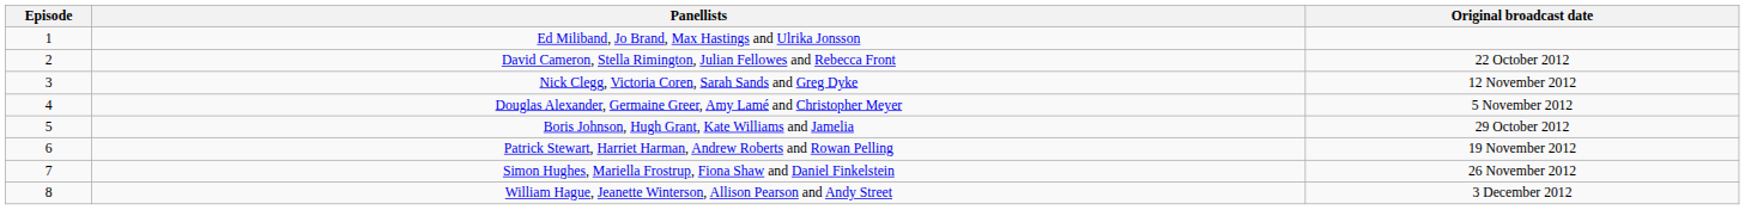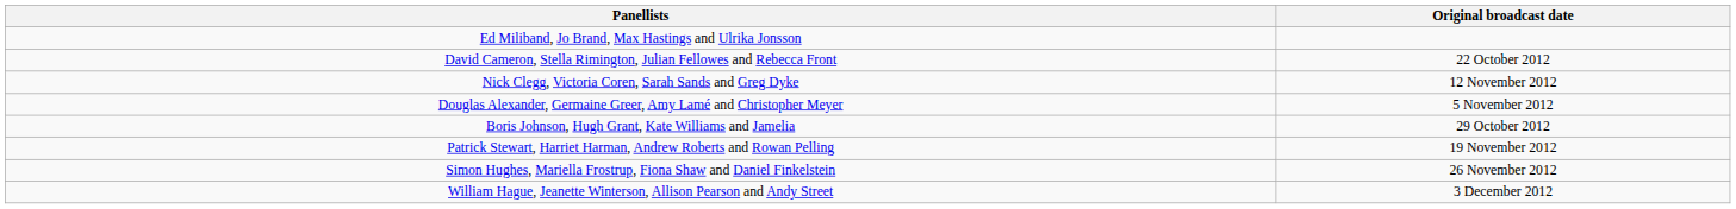- column: Episode | 1 | 2 | 3 | 4 | 5 | 6 | 7 | 8
